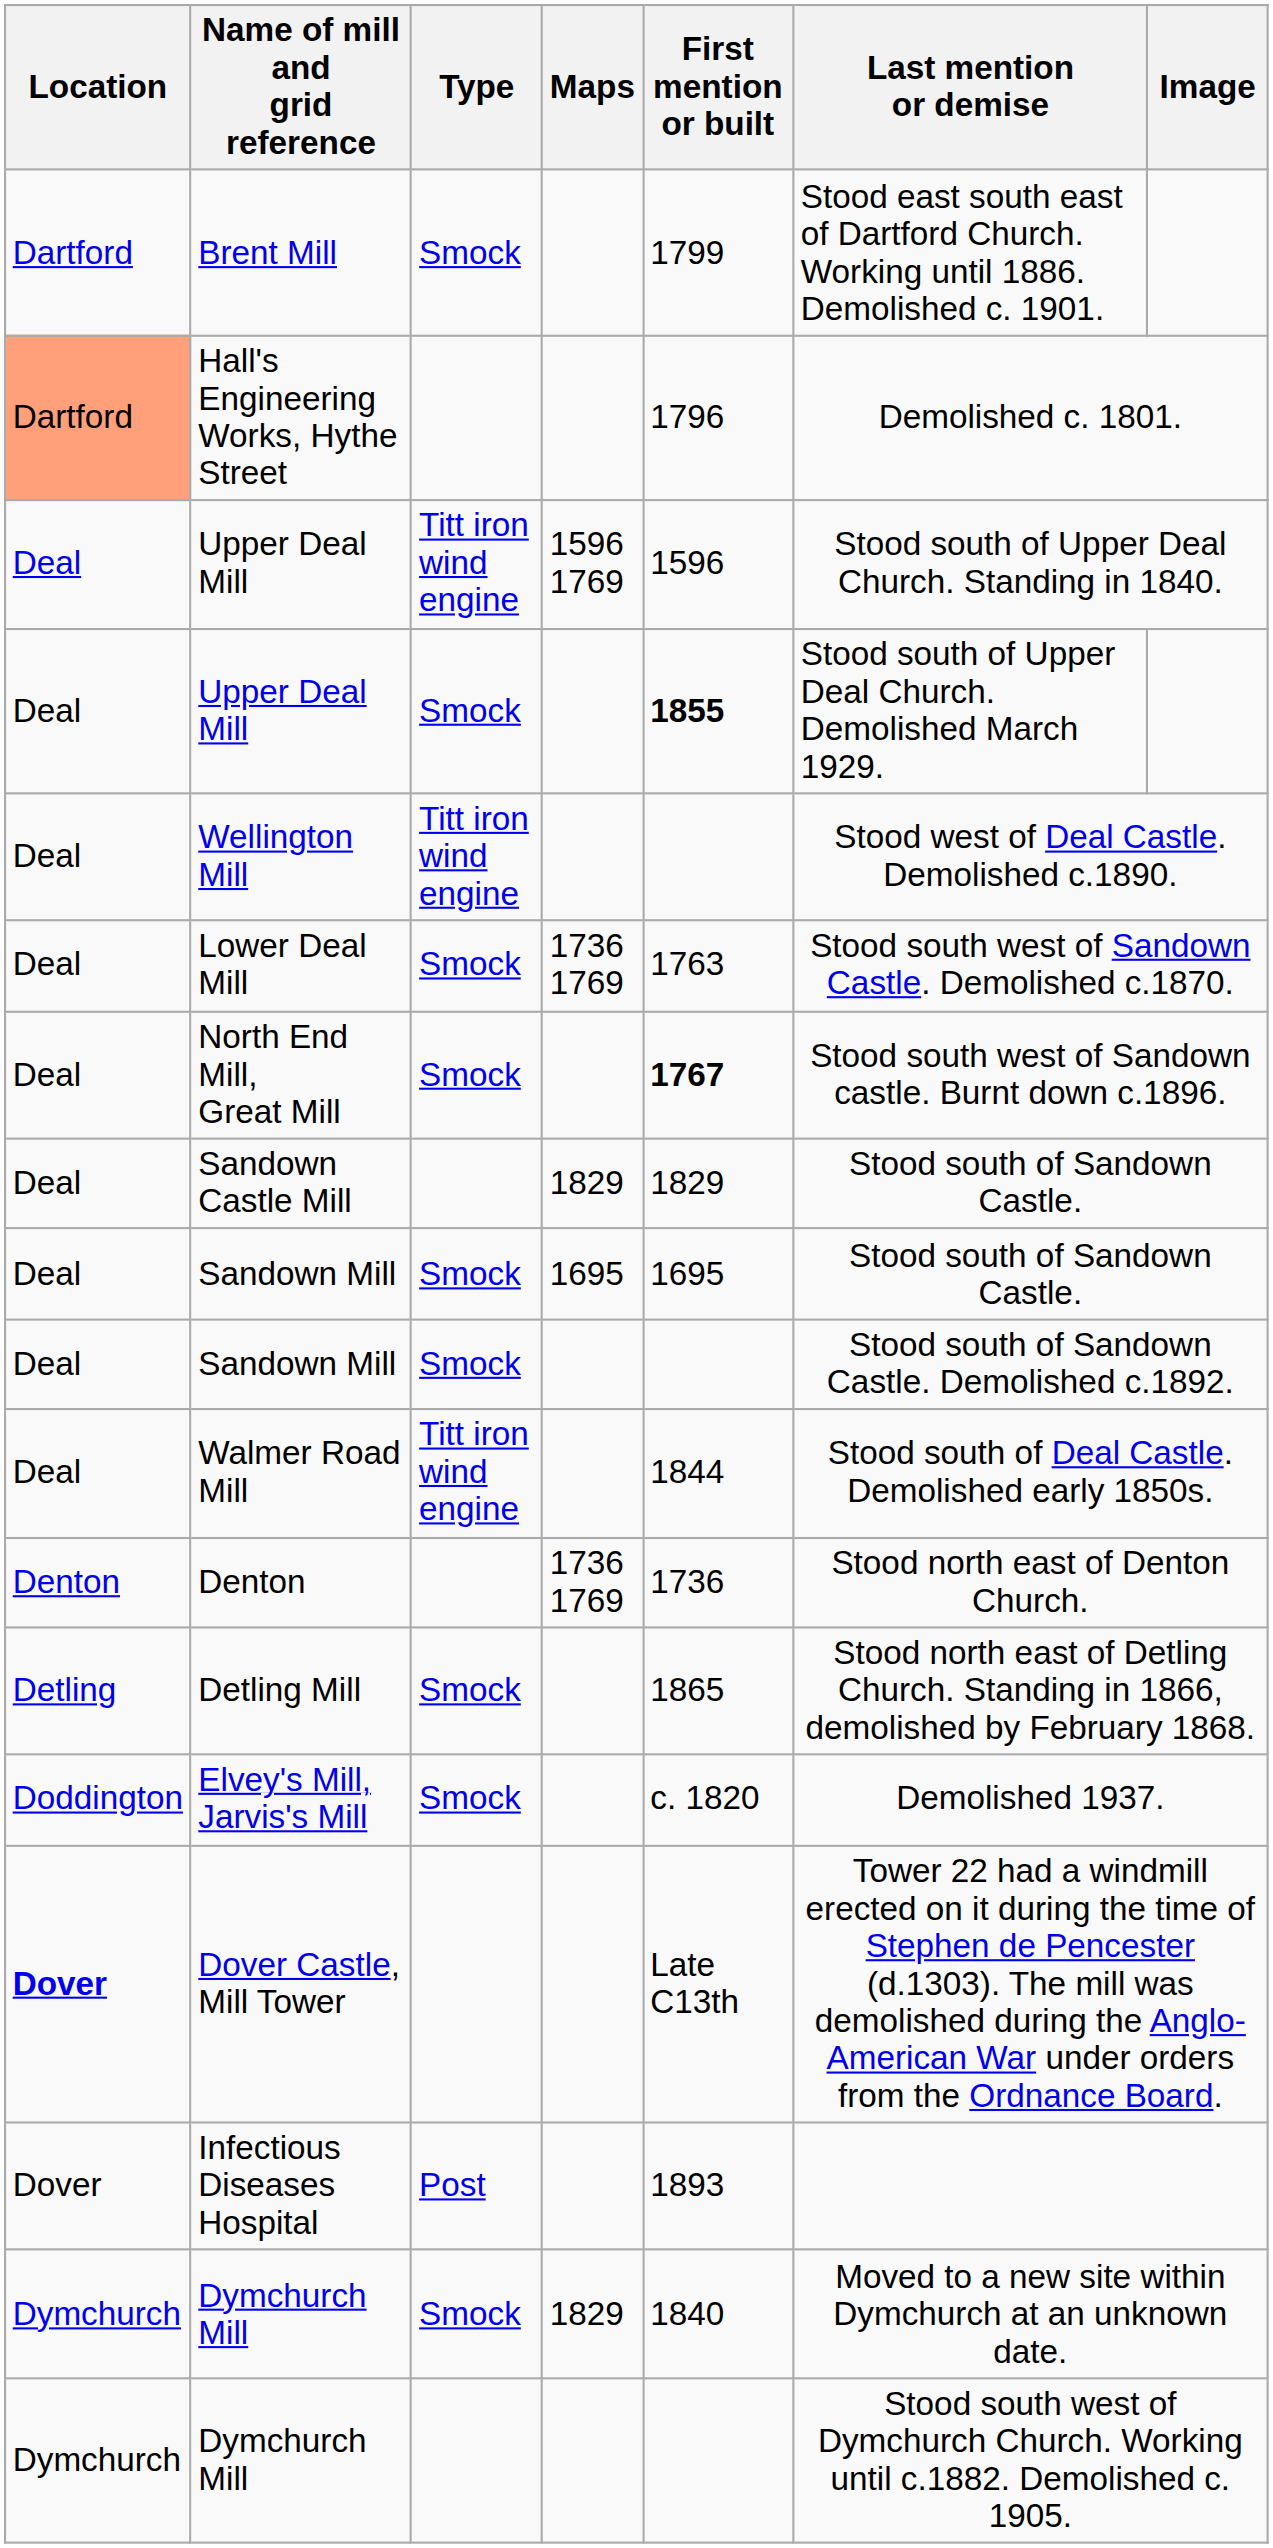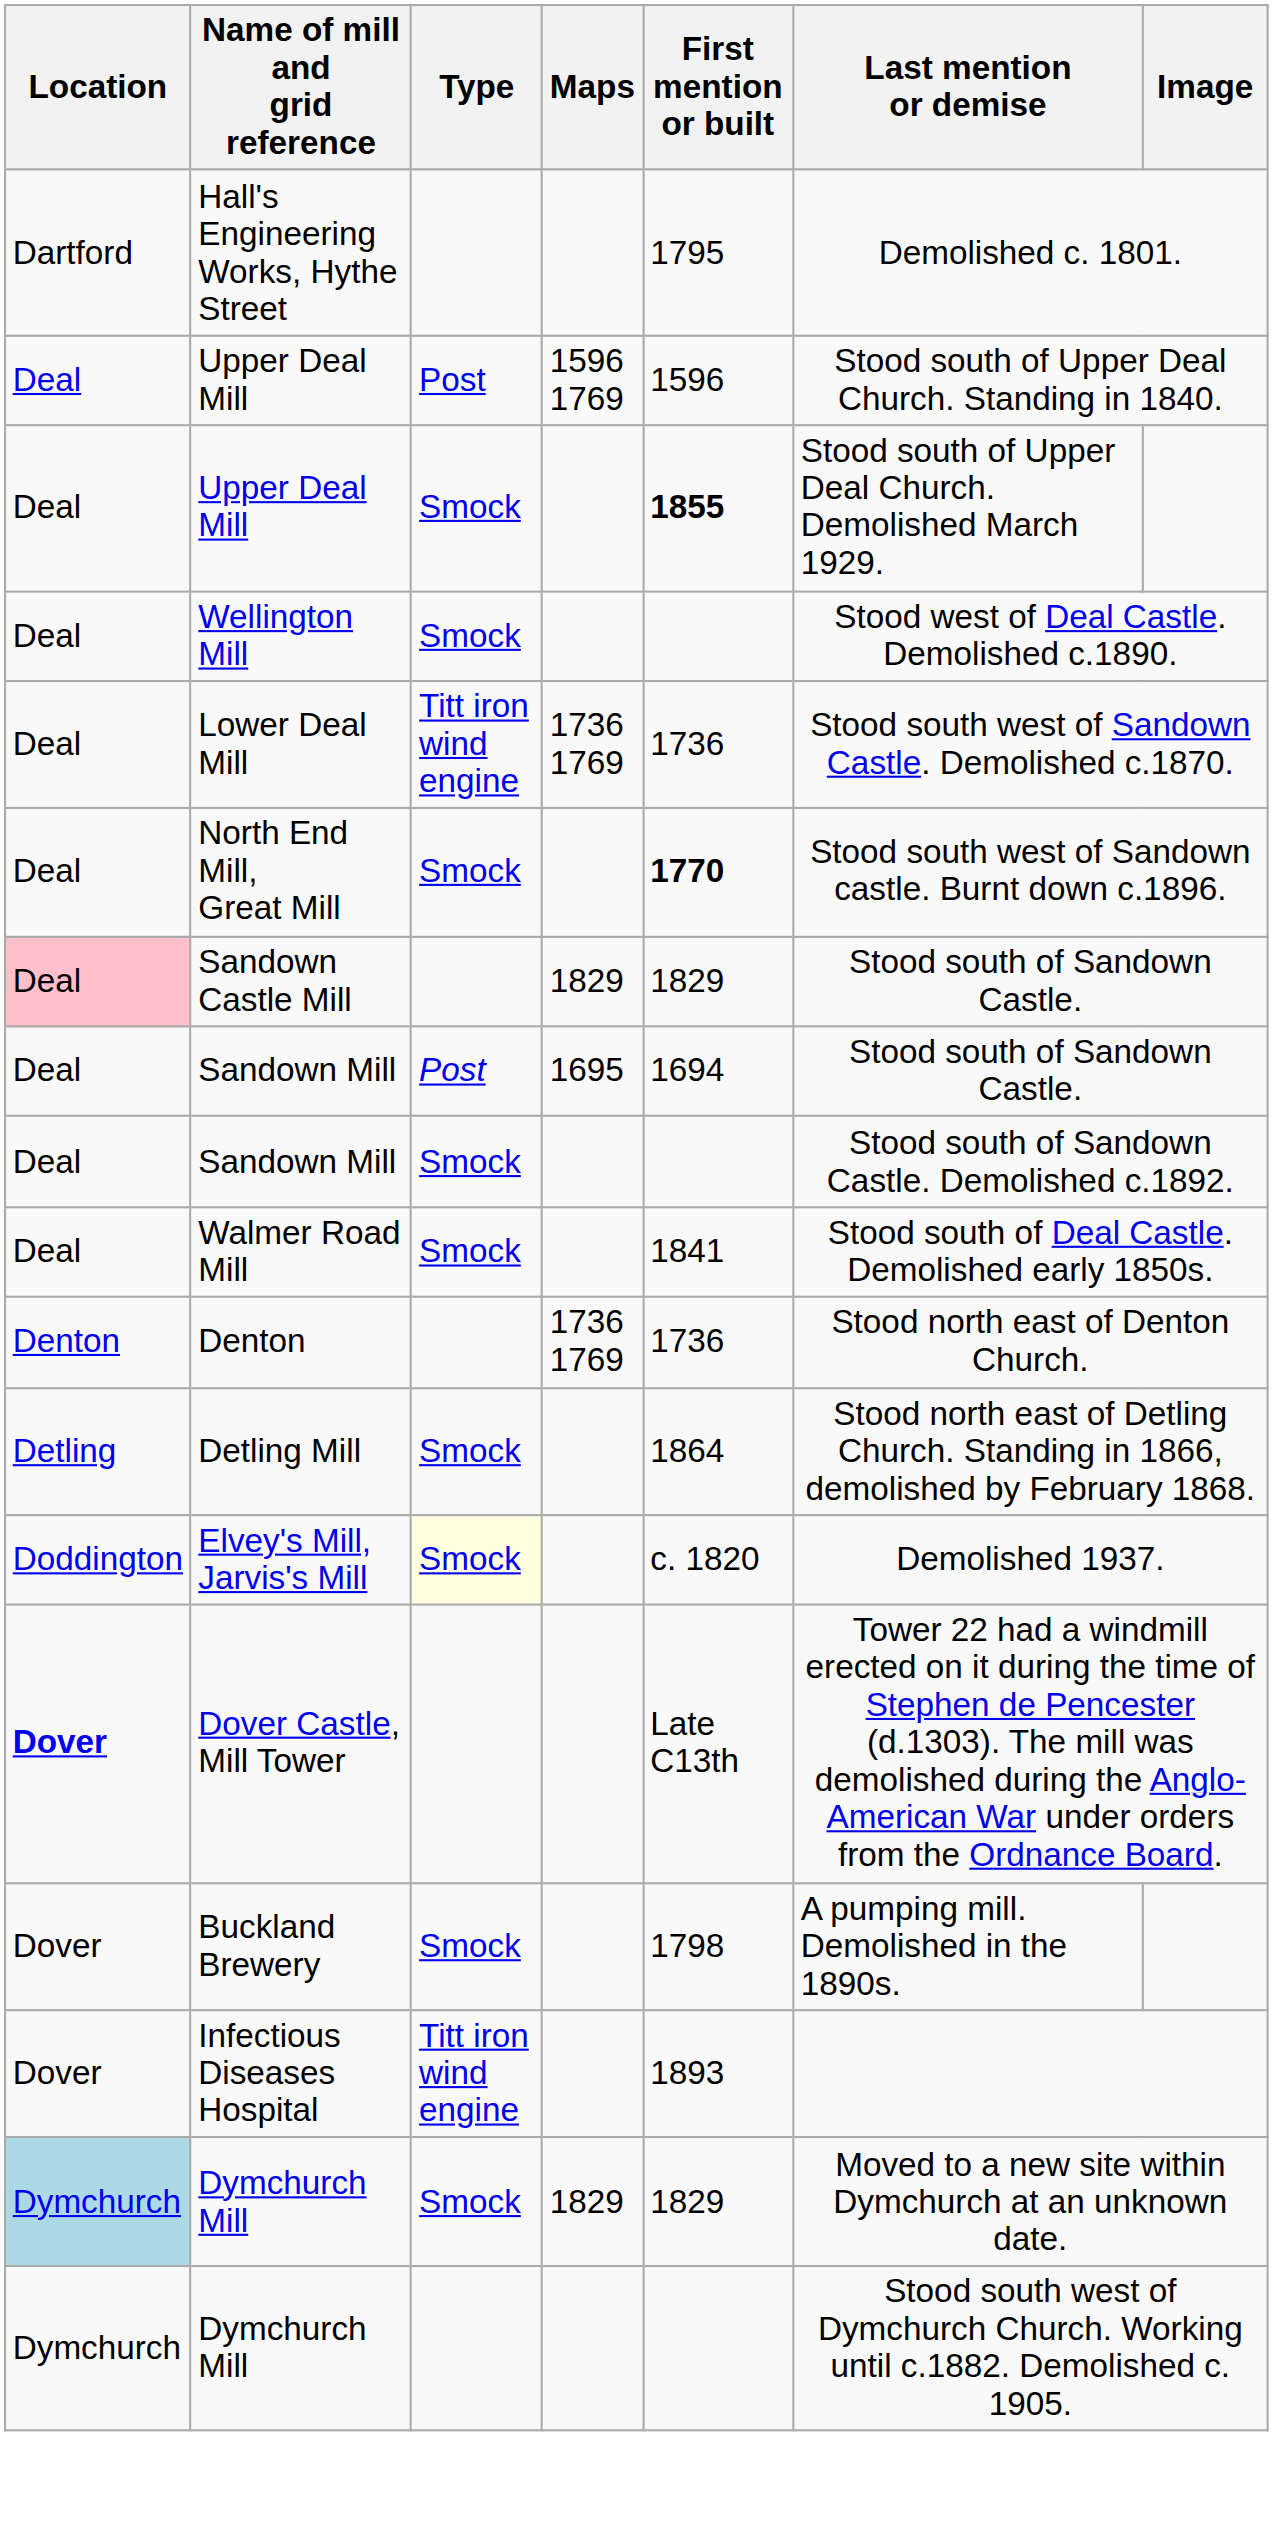- row: Dartford | Brent Mill | Smock | 1799 | Stood east south east of Dartford Church. Working until 1886. Demolished c. 1901.
Hall's Engineering Works, Hythe Street | Location: lightsalmon background -> no background
Hall's Engineering Works, Hythe Street | First mention or built: 1796 -> 1795
Upper Deal Mill / 1596 1769 | Type: Titt iron wind engine -> Post
Wellington Mill | Type: Titt iron wind engine -> Smock
Lower Deal Mill | Type: Smock -> Titt iron wind engine
Lower Deal Mill | First mention or built: 1763 -> 1736
North End Mill, Great Mill | First mention or built: 1767 -> 1770
Sandown Castle Mill | Location: no background -> pink background
Sandown Mill / 1695 | Type: Smock -> Post
Sandown Mill / 1695 | First mention or built: 1695 -> 1694
Walmer Road Mill | Type: Titt iron wind engine -> Smock
Walmer Road Mill | First mention or built: 1844 -> 1841
Detling Mill | First mention or built: 1865 -> 1864
Elvey's Mill, Jarvis's Mill | Type: no background -> lightyellow background
+ row: Dover | Buckland Brewery | Smock | 1798 | A pumping mill. Demolished in the 1890s.
Infectious Diseases Hospital | Type: Post -> Titt iron wind engine
Dymchurch Mill / 1829 | Location: no background -> lightblue background
Dymchurch Mill / 1829 | First mention or built: 1840 -> 1829
